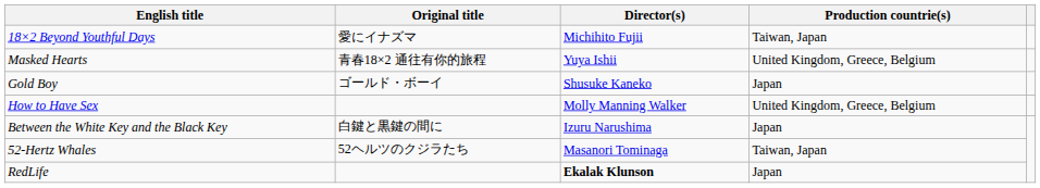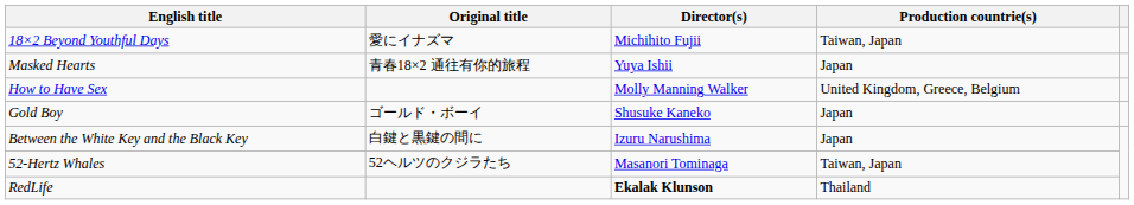Masked Hearts | Production countrie(s): United Kingdom, Greece, Belgium -> Japan
rows swapped: Gold Boy <-> How to Have Sex
RedLife | Production countrie(s): Japan -> Thailand
